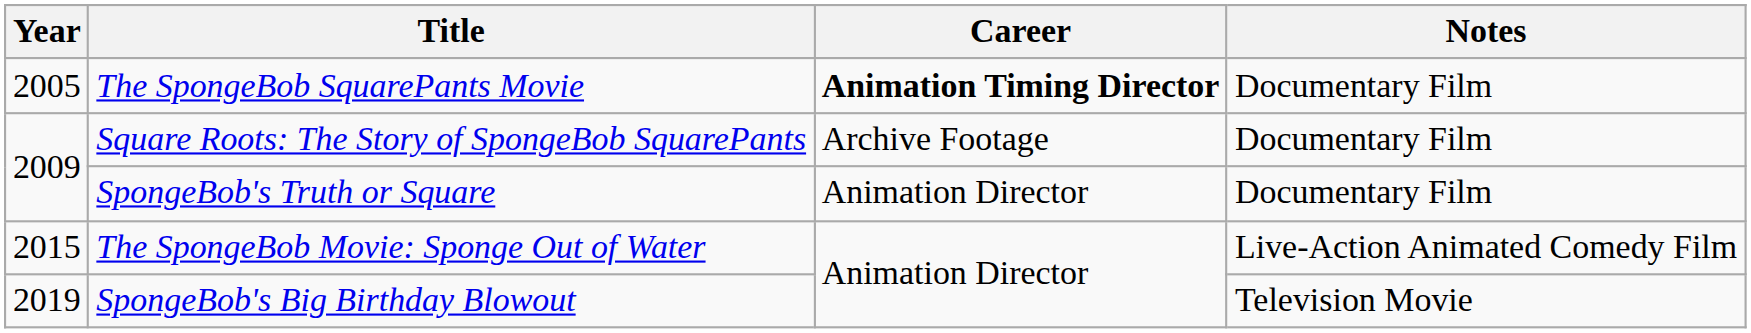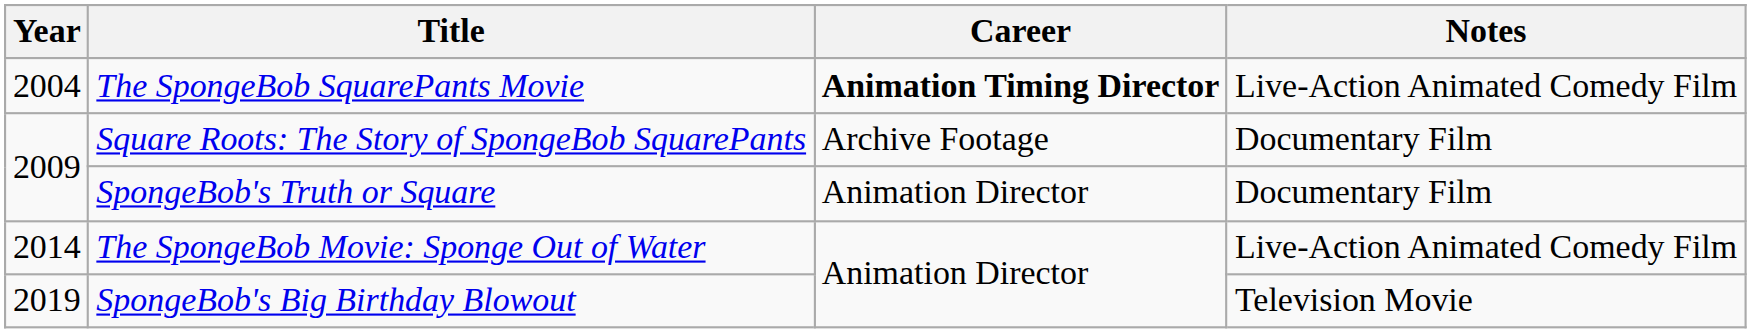The SpongeBob SquarePants Movie | Year: 2005 -> 2004
The SpongeBob SquarePants Movie | Notes: Documentary Film -> Live-Action Animated Comedy Film
The SpongeBob Movie: Sponge Out of Water | Year: 2015 -> 2014
